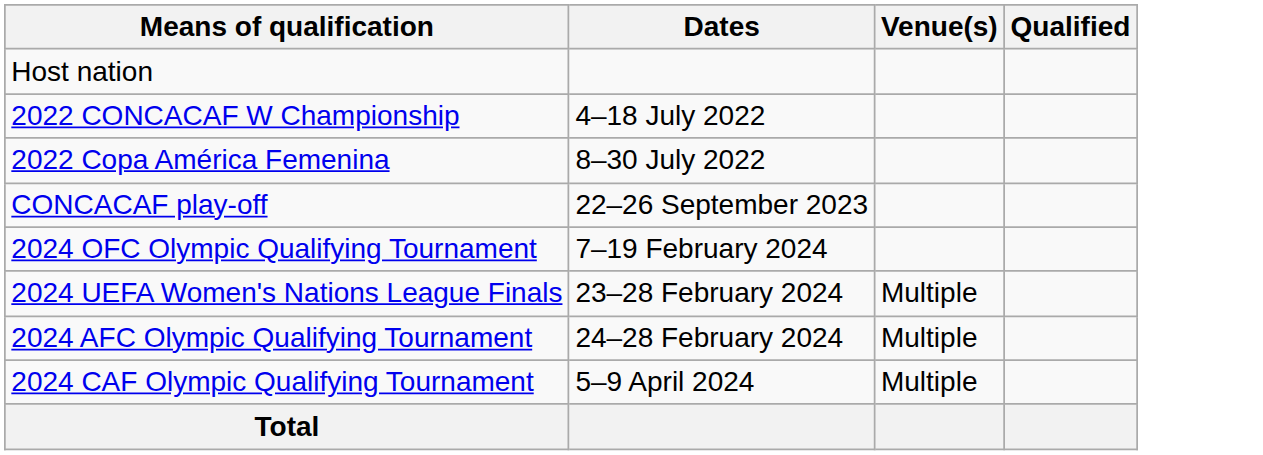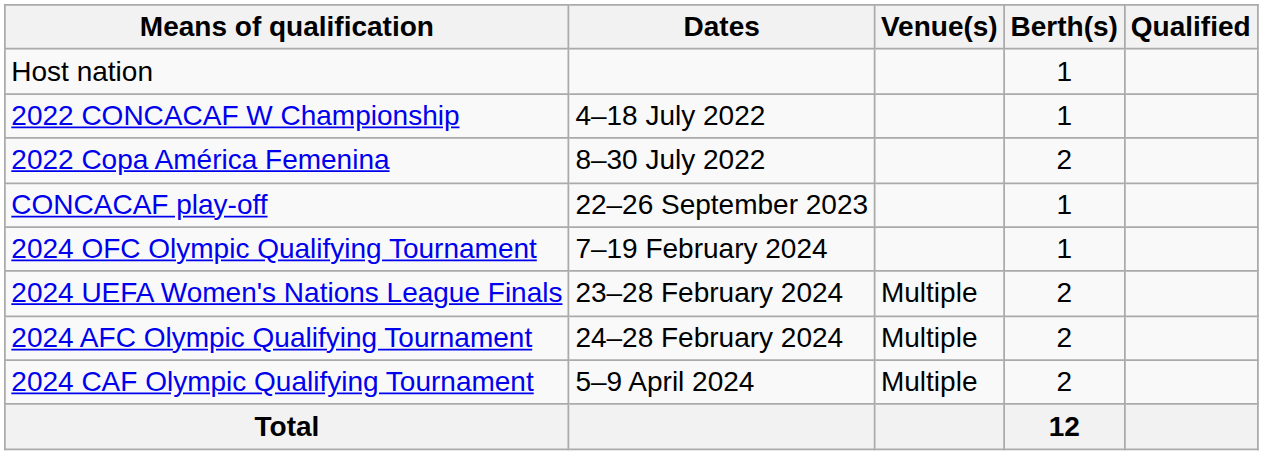+ column: Berth(s) | 1 | 1 | 2 | 1 | 1 | 2 | 2 | 2 | 12
